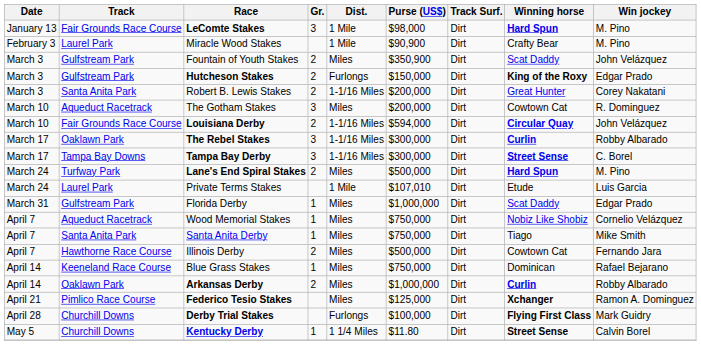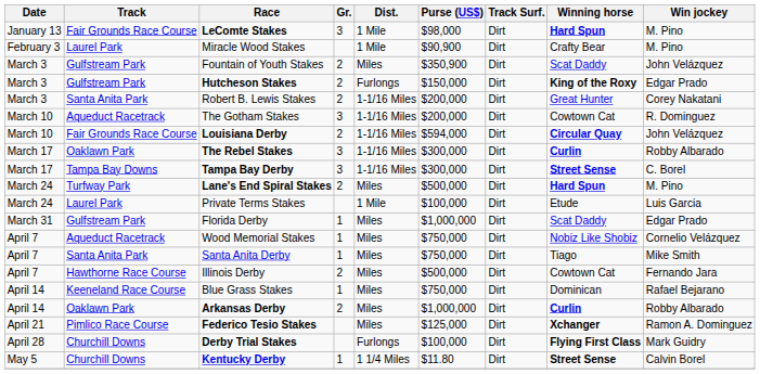The Gotham Stakes | Dist.: Miles -> 1-1/16 Miles
Private Terms Stakes | Purse (US$): $107,010 -> $100,000
